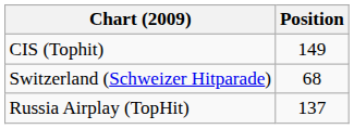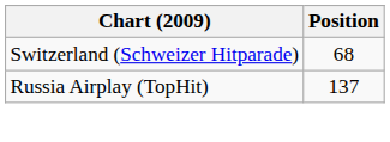- row: CIS (Tophit) | 149
